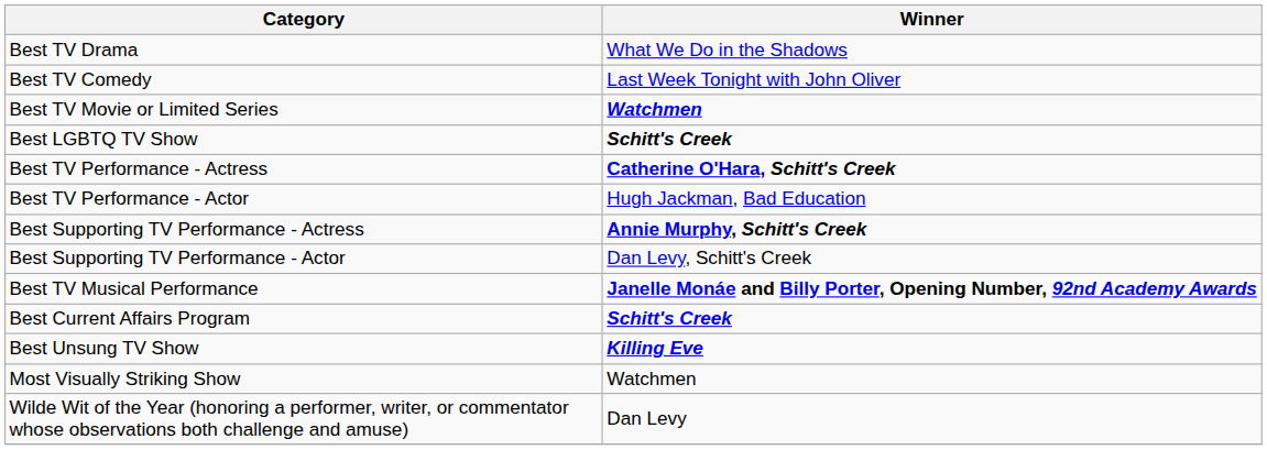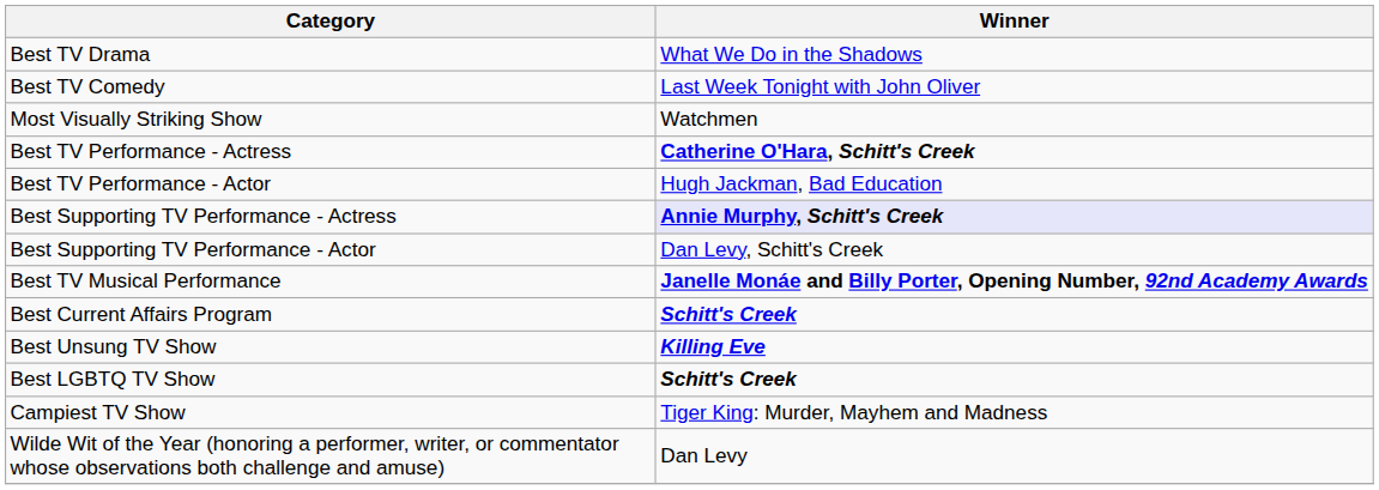- row: Best TV Movie or Limited Series | Watchmen
rows swapped: Best LGBTQ TV Show <-> Most Visually Striking Show
Best Supporting TV Performance - Actress | Winner: no background -> lavender background
+ row: Campiest TV Show | Tiger King: Murder, Mayhem and Madness
